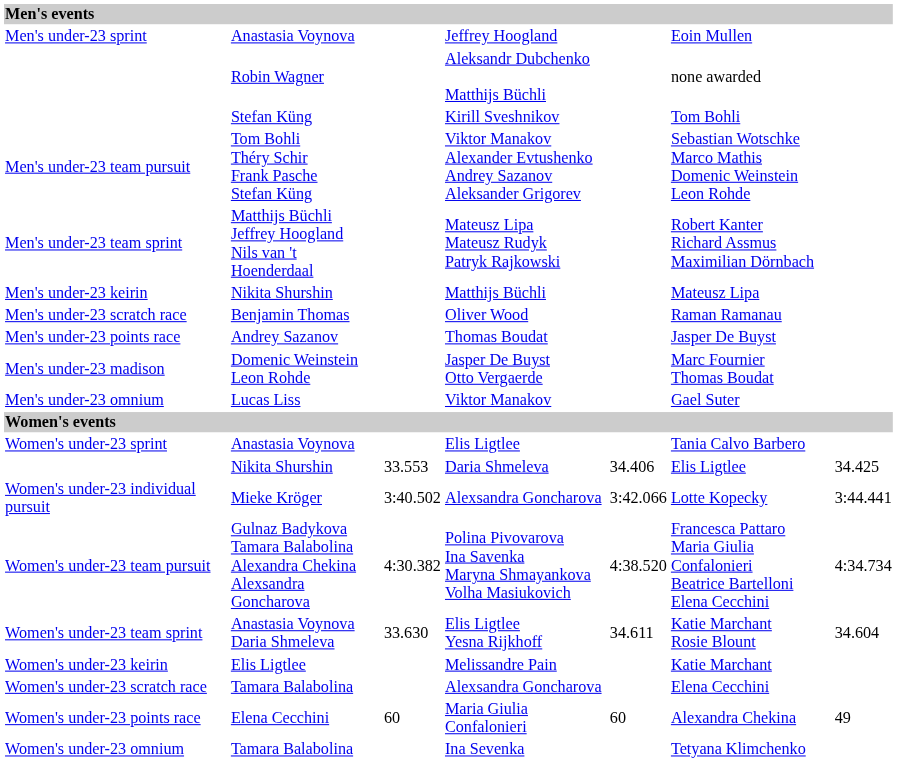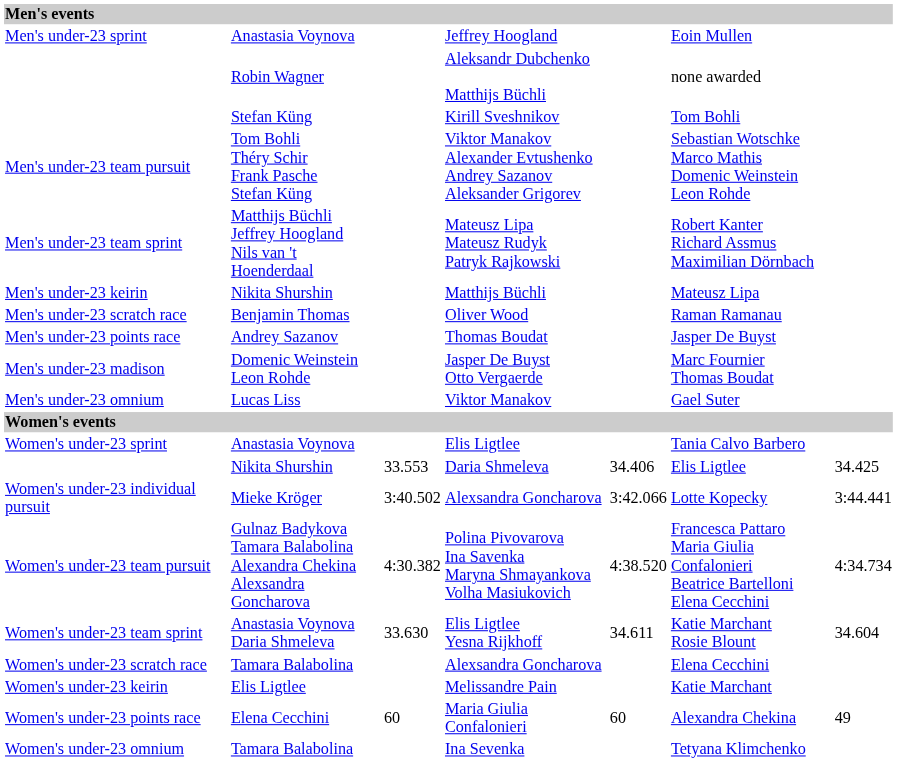rows swapped: Melissandre Pain <-> Women's under-23 scratch race / Alexsandra Goncharova
